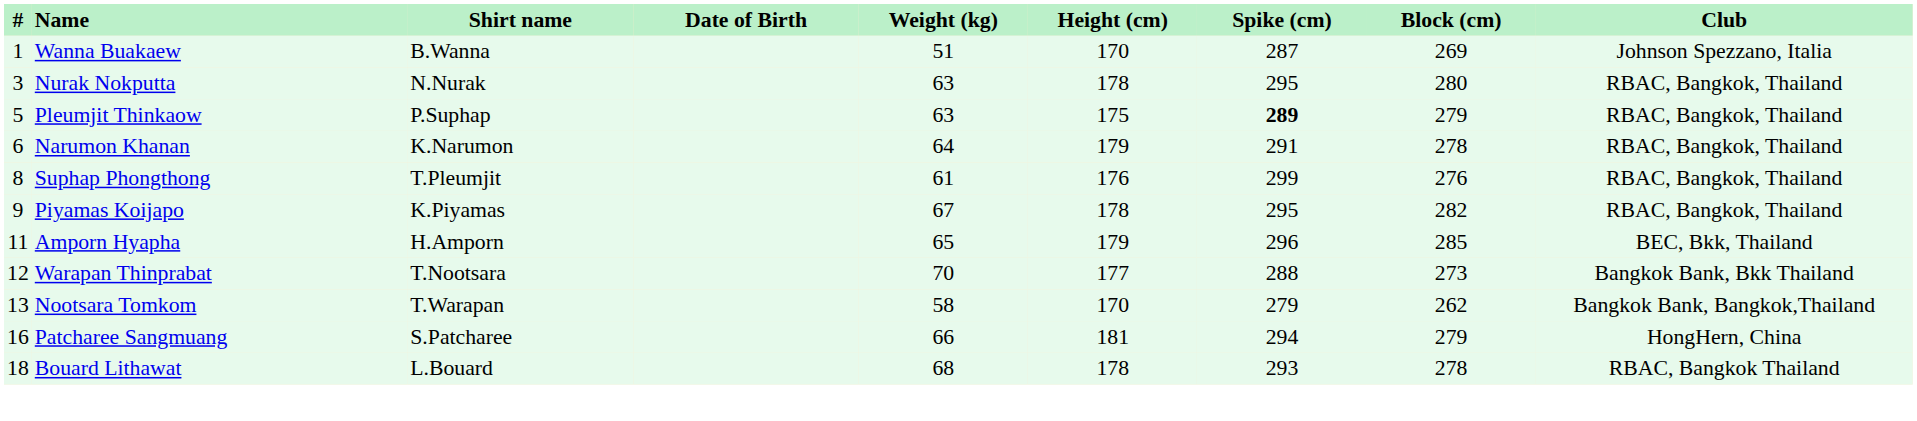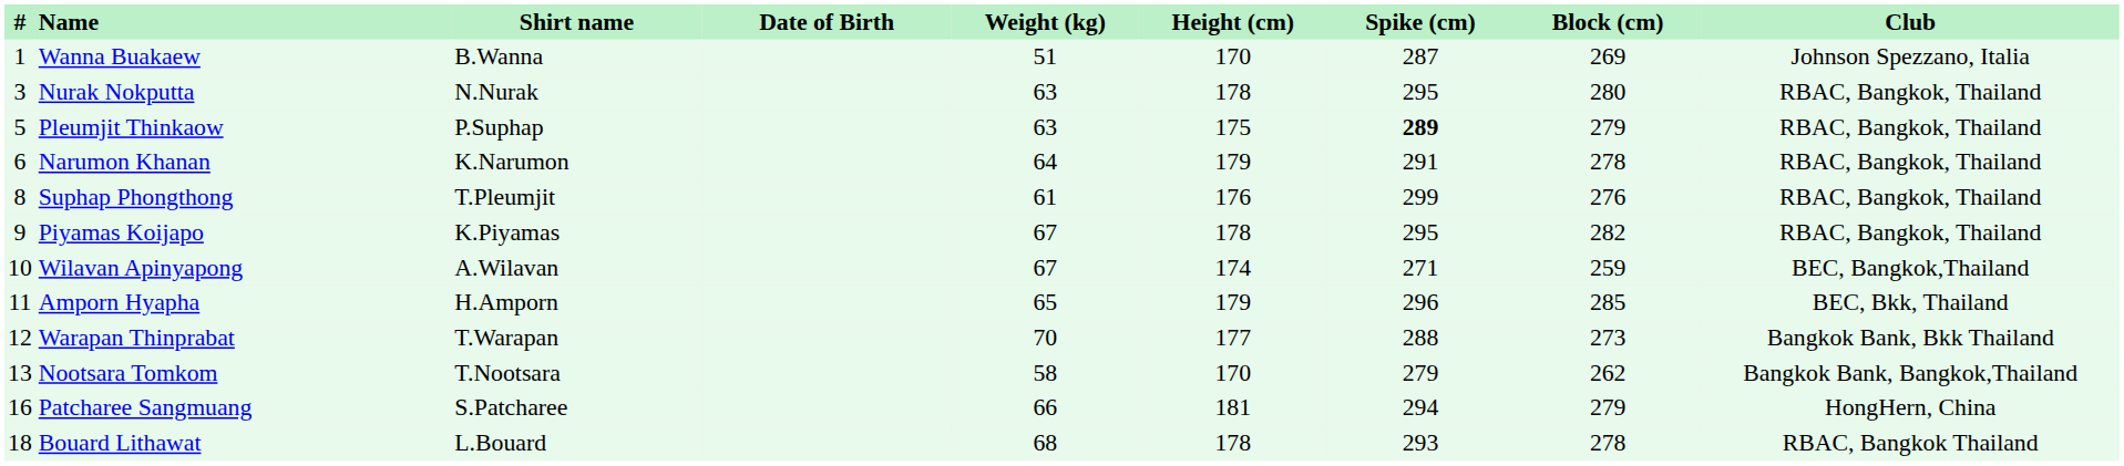+ row: 10 | Wilavan Apinyapong | A.Wilavan | 67 | 174 | 271 | 259 | BEC, Bangkok,Thailand
Warapan Thinprabat | Shirt name: T.Nootsara -> T.Warapan
Nootsara Tomkom | Shirt name: T.Warapan -> T.Nootsara
